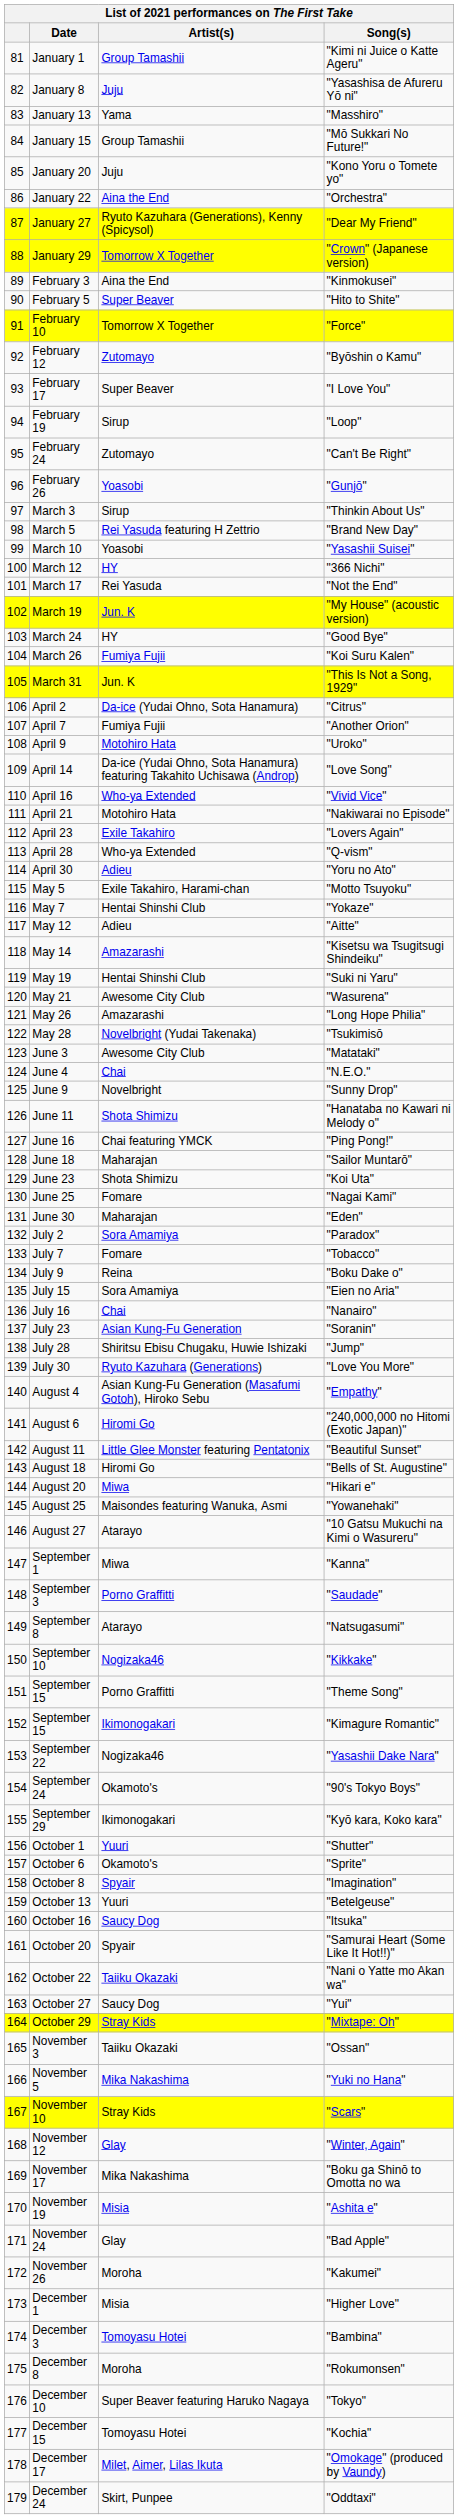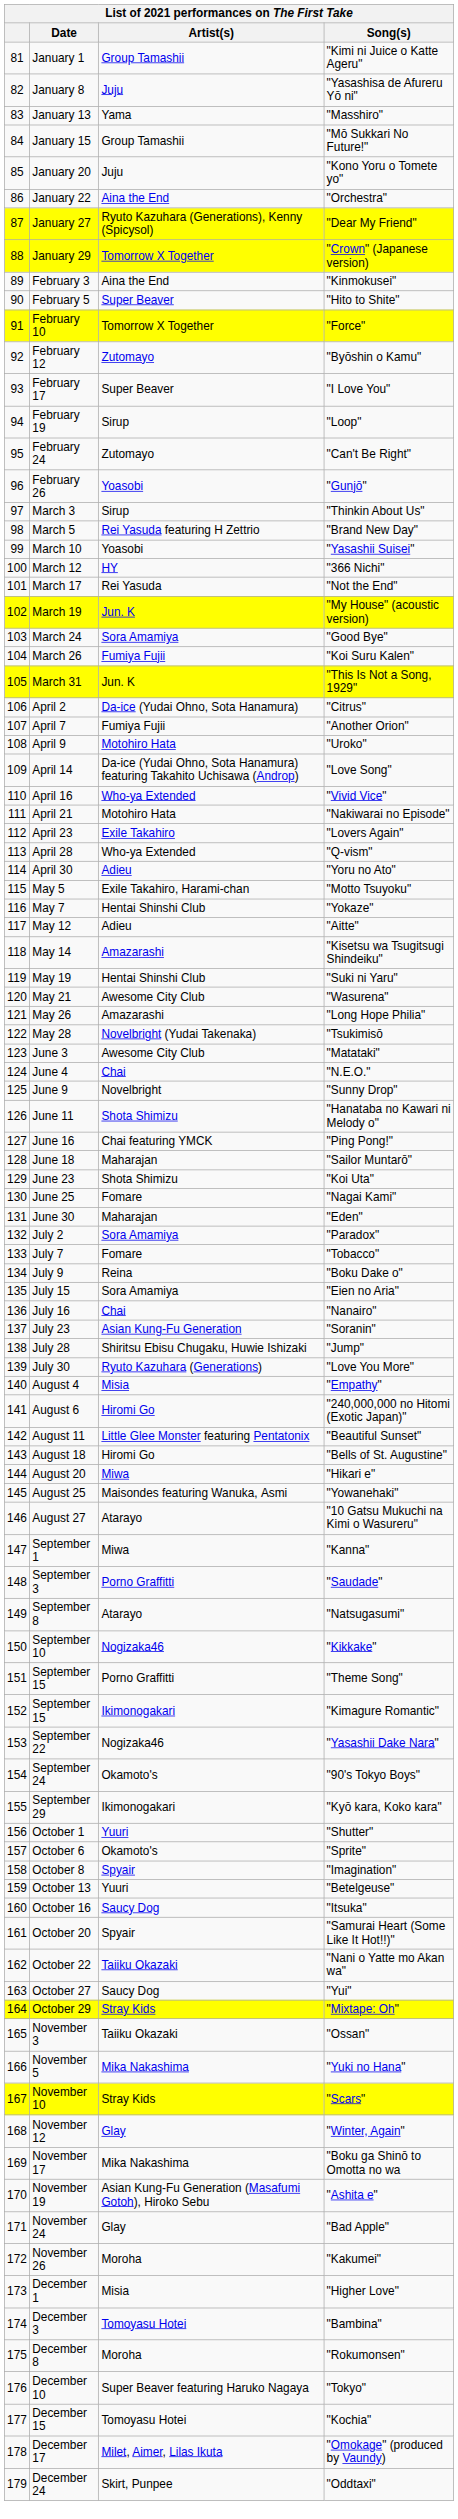"Good Bye" | Artist(s): HY -> Sora Amamiya
"Empathy" | Artist(s): Asian Kung-Fu Generation (Masafumi Gotoh), Hiroko Sebu -> Misia
"Ashita e" | Artist(s): Misia -> Asian Kung-Fu Generation (Masafumi Gotoh), Hiroko Sebu
